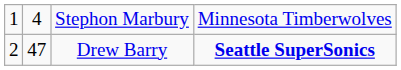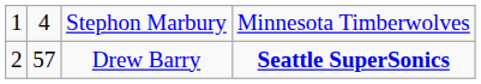Drew Barry | column 2: 47 -> 57
